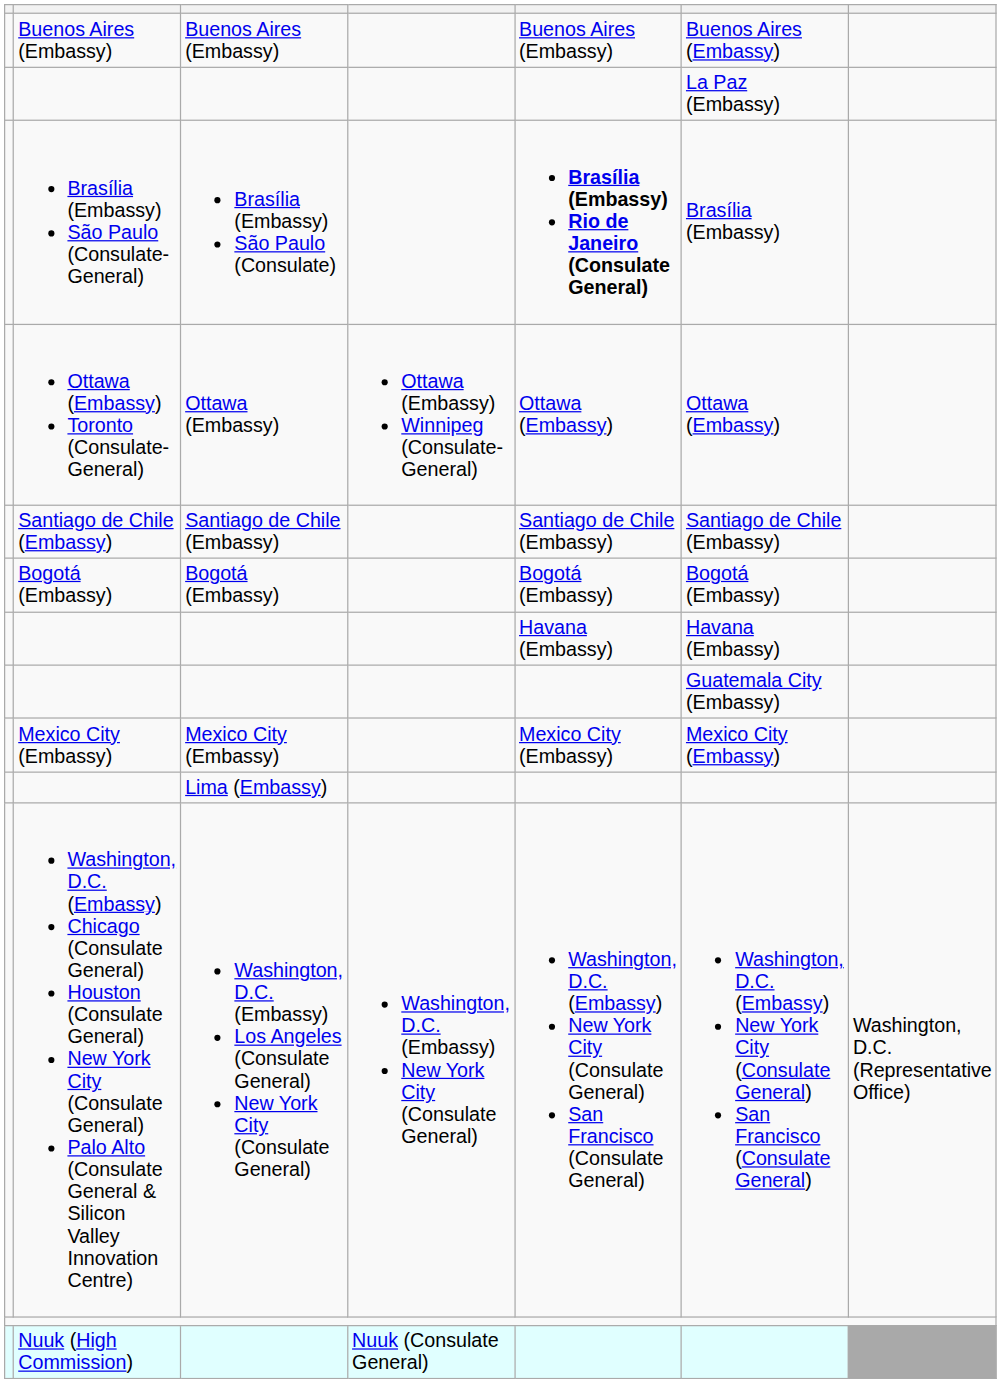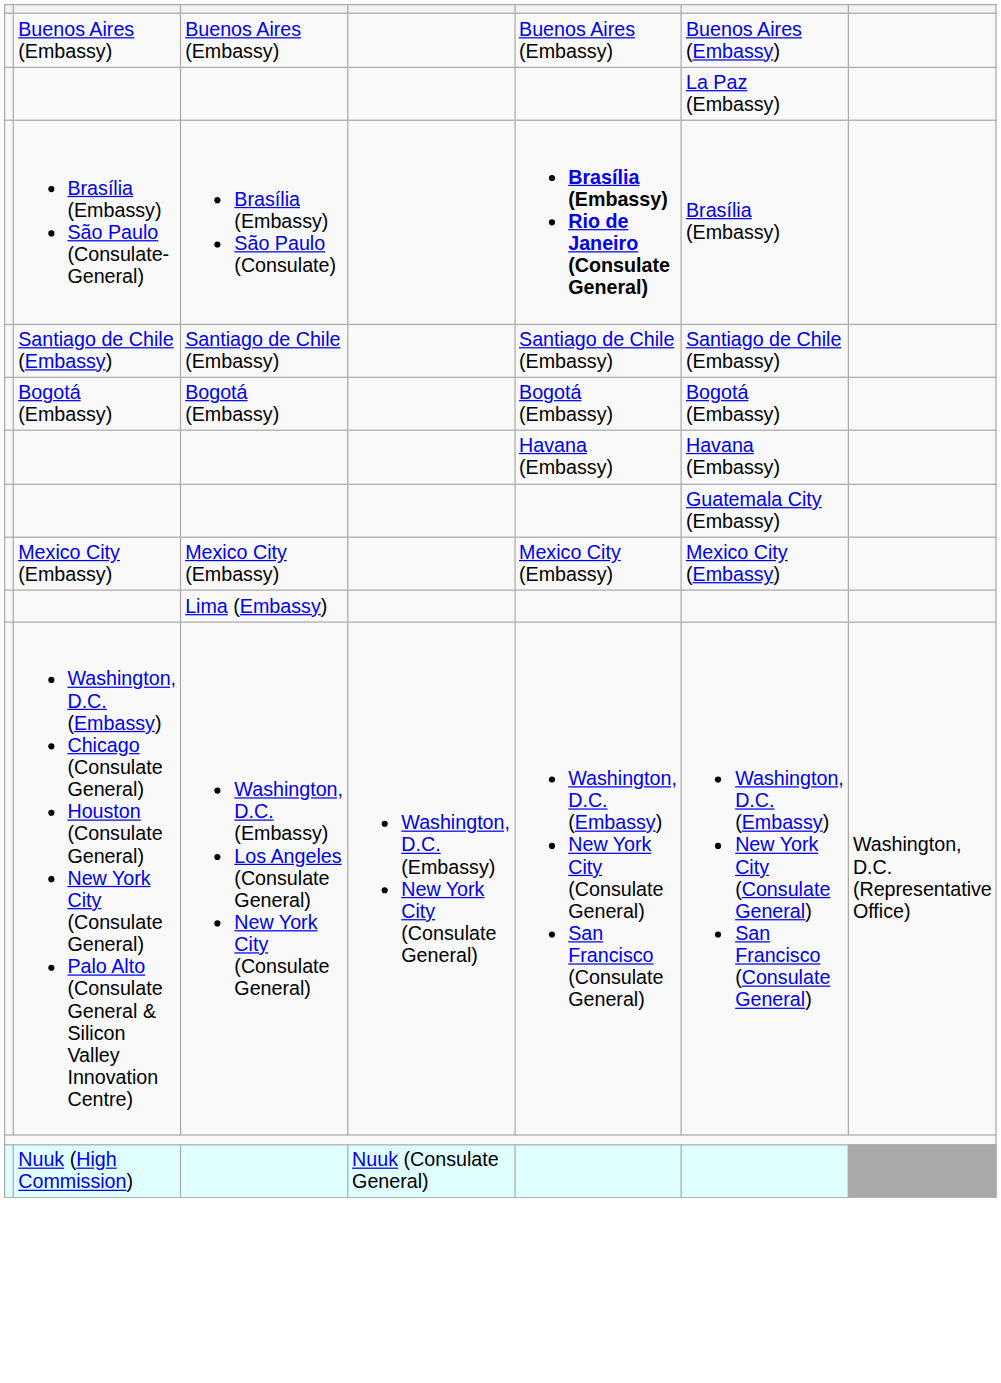- row: Ottawa (Embassy) Toronto (Consulate-General) | Ottawa (Embassy) | Ottawa (Embassy) Winnipeg (Consulate-General) | Ottawa (Embassy) | Ottawa (Embassy)
